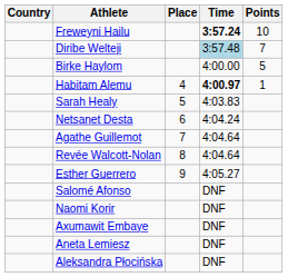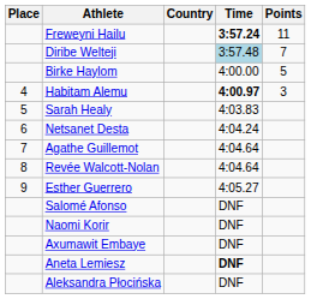columns swapped: Place <-> Country
Freweyni Hailu | Points: 10 -> 11
Habitam Alemu | Points: 1 -> 3
Aneta Lemiesz | Time: normal -> bold
